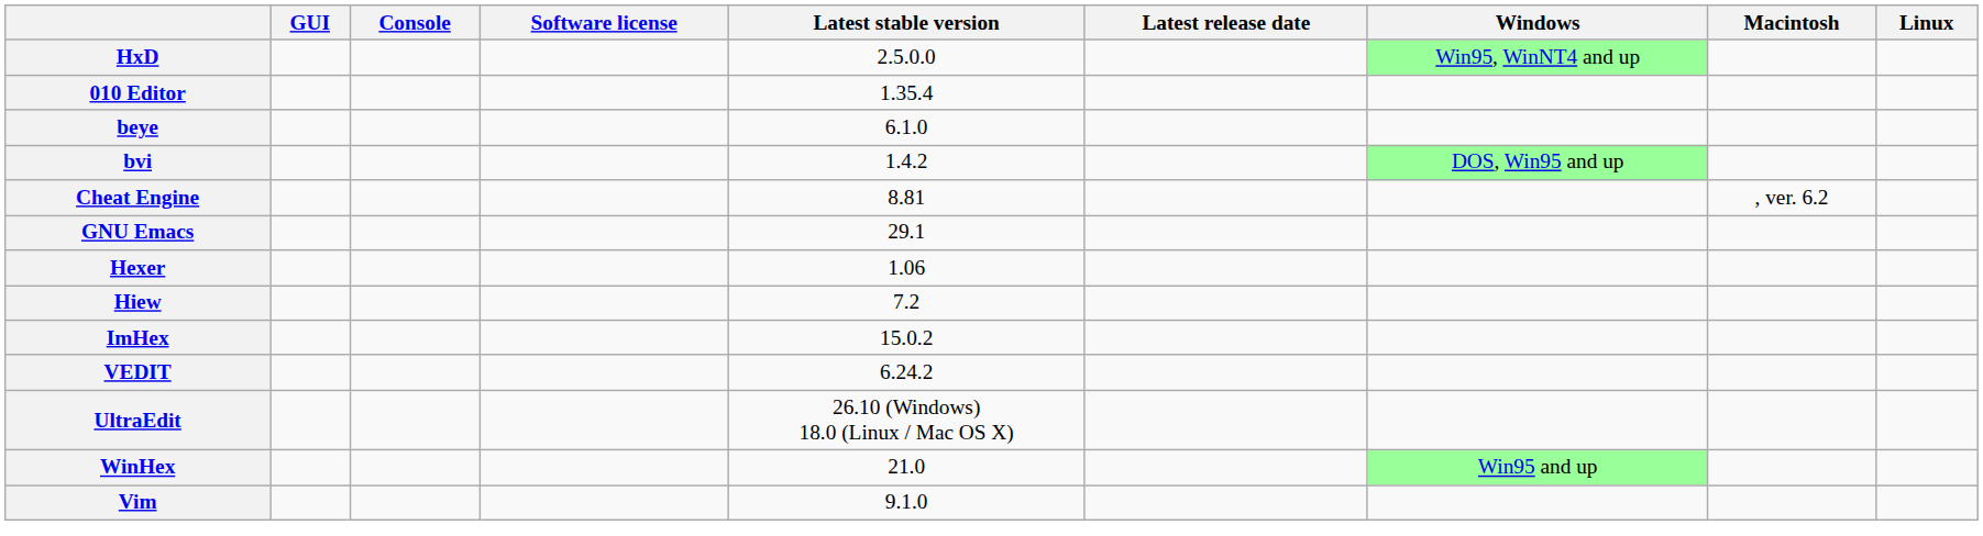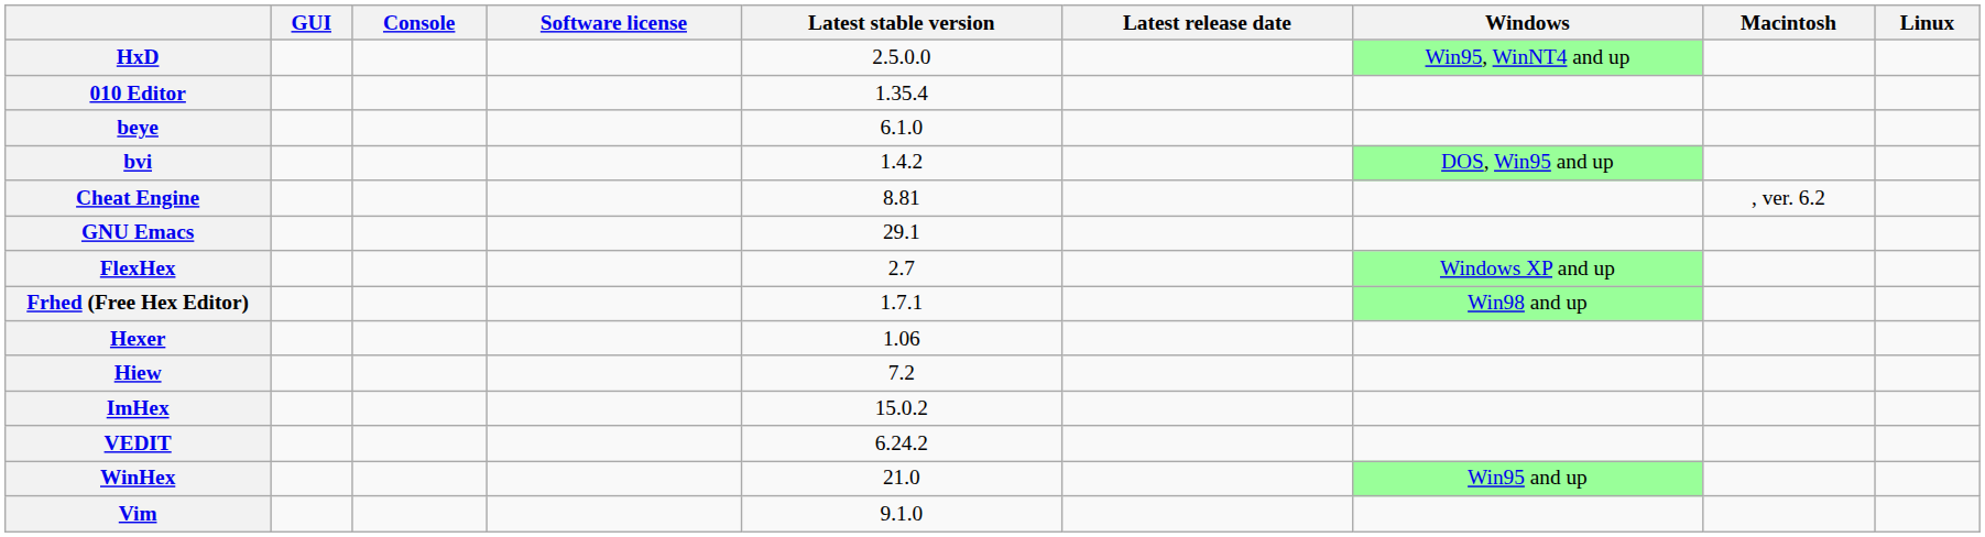+ row: FlexHex | 2.7 | Windows XP and up
+ row: Frhed (Free Hex Editor) | 1.7.1 | Win98 and up
- row: UltraEdit | 26.10 (Windows) 18.0 (Linux / Mac OS X)
